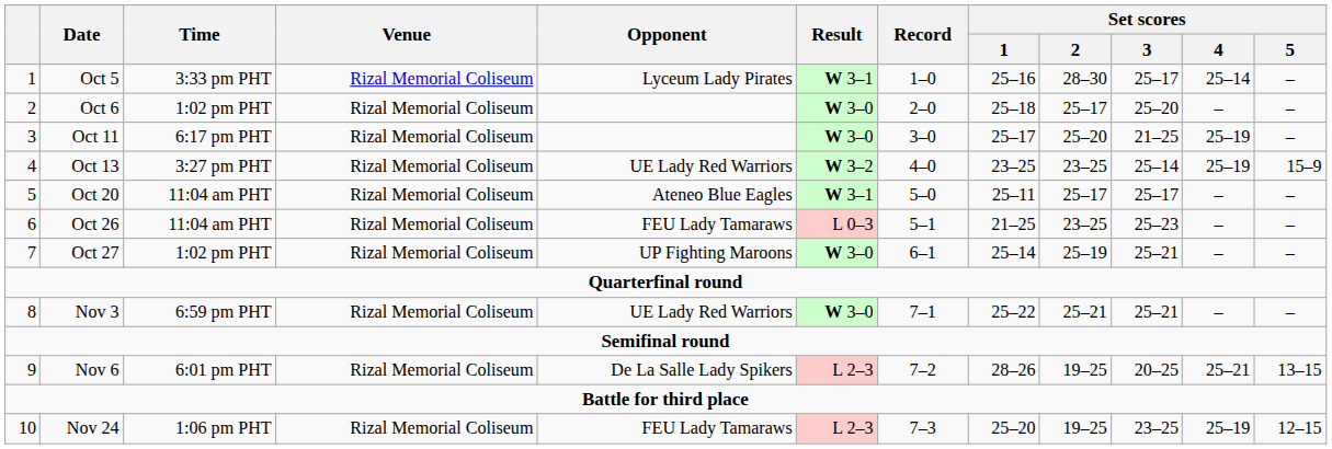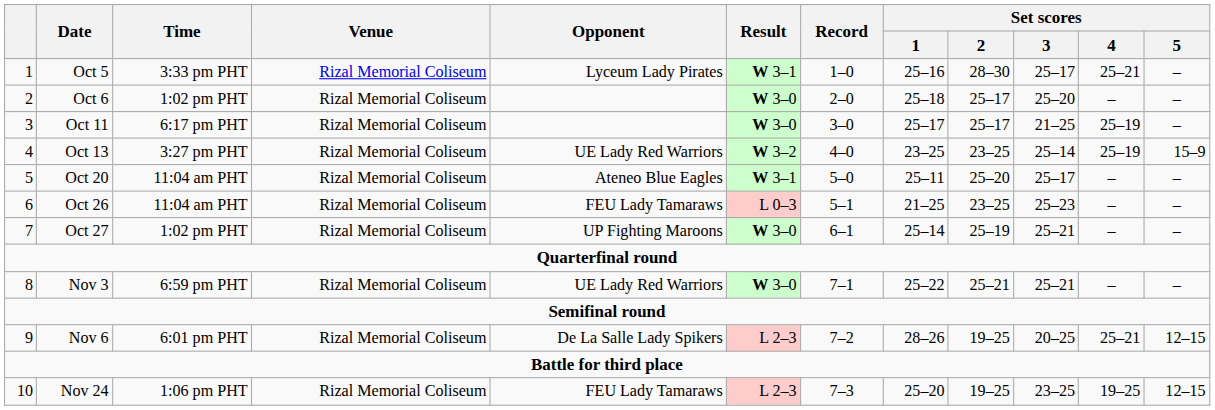Oct 5 | Set scores / 4: 25–14 -> 25–21
Oct 11 | Set scores / 2: 25–20 -> 25–17
Oct 20 | Set scores / 2: 25–17 -> 25–20
Nov 6 | Set scores / 5: 13–15 -> 12–15
Nov 24 | Set scores / 4: 25–19 -> 19–25
